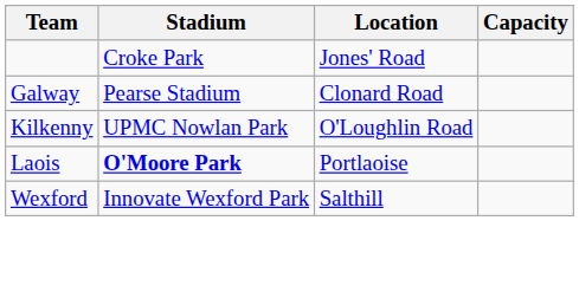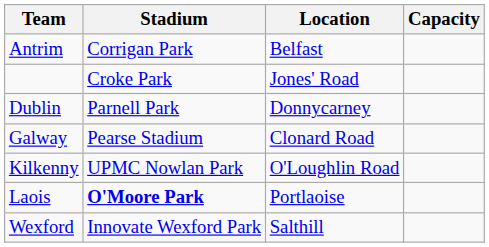+ row: Antrim | Corrigan Park | Belfast
+ row: Dublin | Parnell Park | Donnycarney
